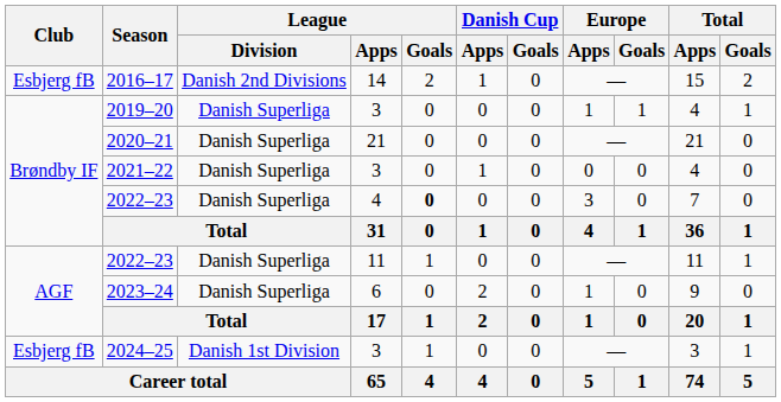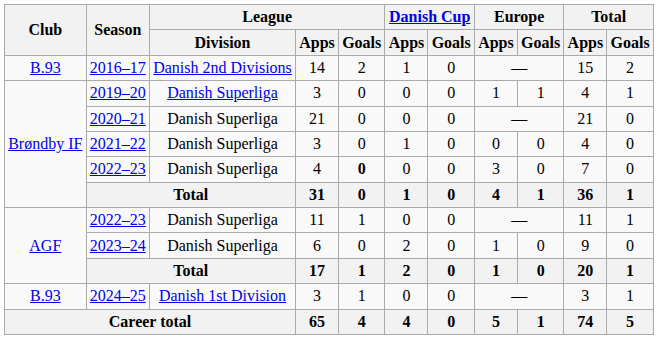2016–17 | Club: Esbjerg fB -> B.93
2024–25 | Club: Esbjerg fB -> B.93
